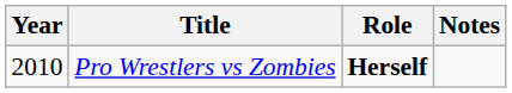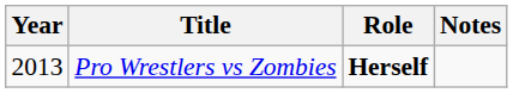Pro Wrestlers vs Zombies | Year: 2010 -> 2013
